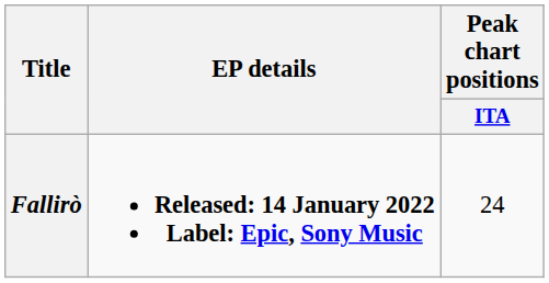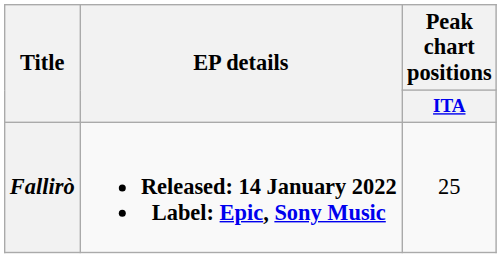Fallirò | Peak chart positions / ITA: 24 -> 25
